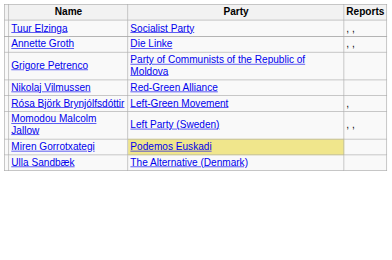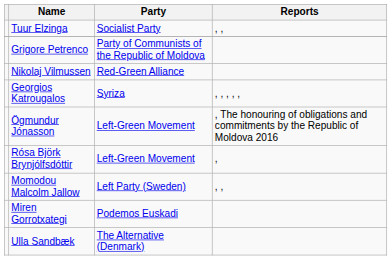- row: Annette Groth | Die Linke | , ,
+ row: Georgios Katrougalos | Syriza | , , , , ,
+ row: Ögmundur Jónasson | Left-Green Movement | , The honouring of obligations and commitments by the Republic of Moldova 2016
Miren Gorrotxategi | Party: khaki background -> no background
